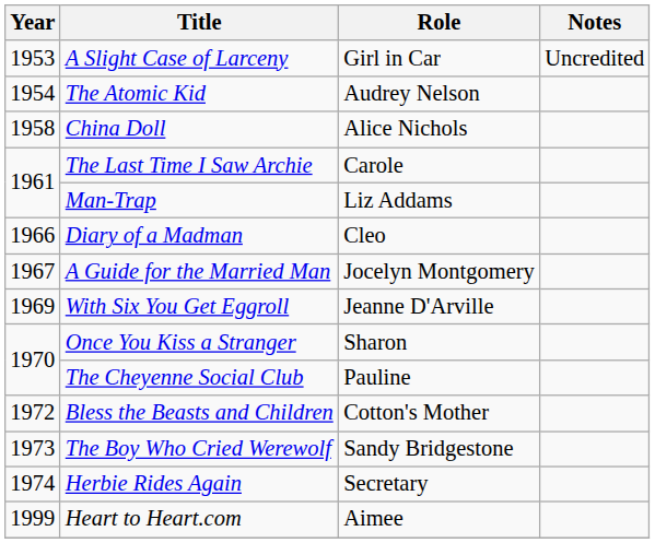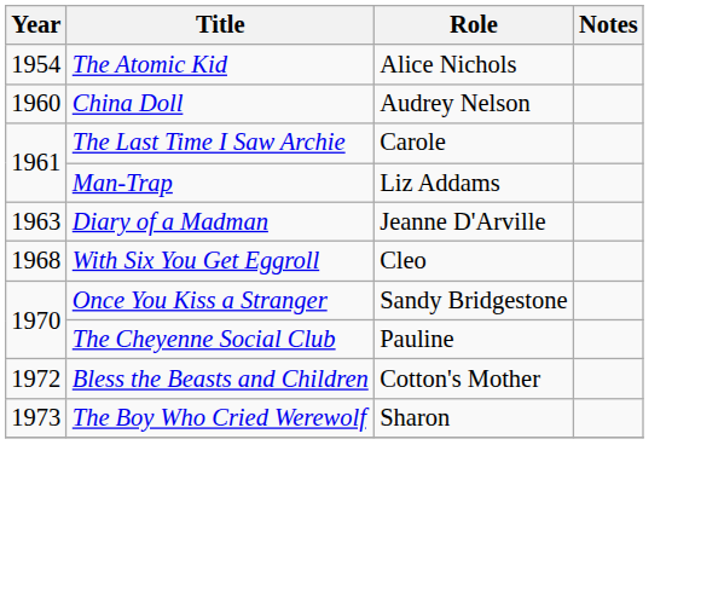- row: 1953 | A Slight Case of Larceny | Girl in Car | Uncredited
The Atomic Kid | Role: Audrey Nelson -> Alice Nichols
China Doll | Year: 1958 -> 1960
China Doll | Role: Alice Nichols -> Audrey Nelson
Diary of a Madman | Year: 1966 -> 1963
Diary of a Madman | Role: Cleo -> Jeanne D'Arville
- row: 1967 | A Guide for the Married Man | Jocelyn Montgomery
With Six You Get Eggroll | Year: 1969 -> 1968
With Six You Get Eggroll | Role: Jeanne D'Arville -> Cleo
Once You Kiss a Stranger | Role: Sharon -> Sandy Bridgestone
The Boy Who Cried Werewolf | Role: Sandy Bridgestone -> Sharon
- row: 1974 | Herbie Rides Again | Secretary
- row: 1999 | Heart to Heart.com | Aimee
